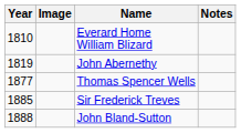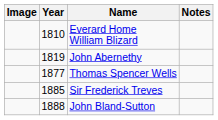columns swapped: Year <-> Image
